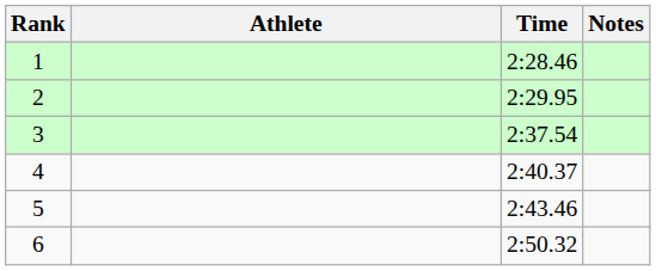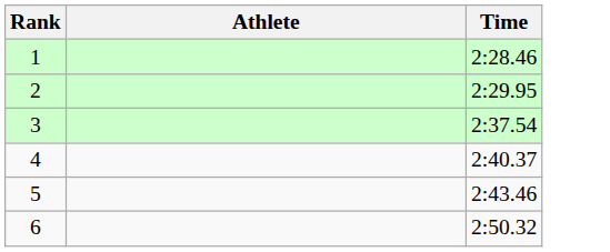- column: Notes
